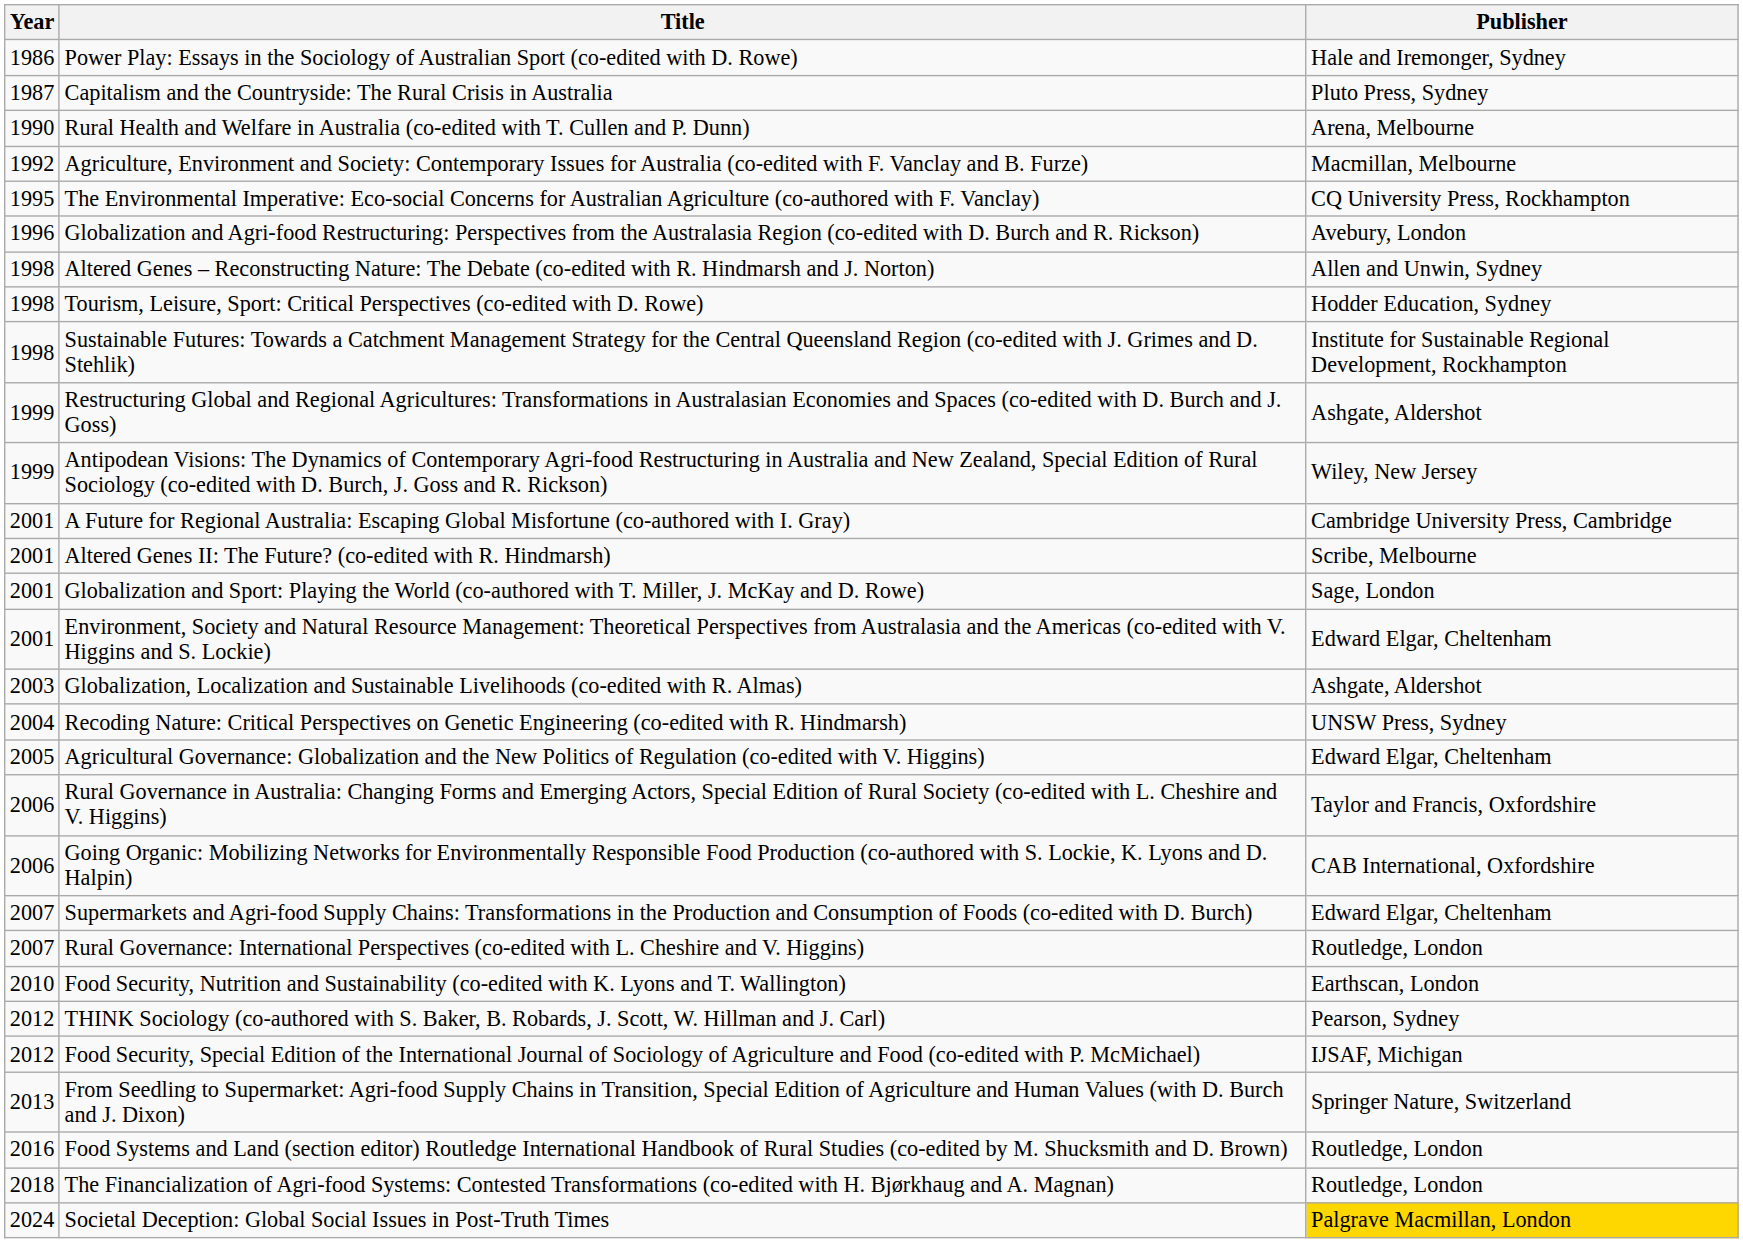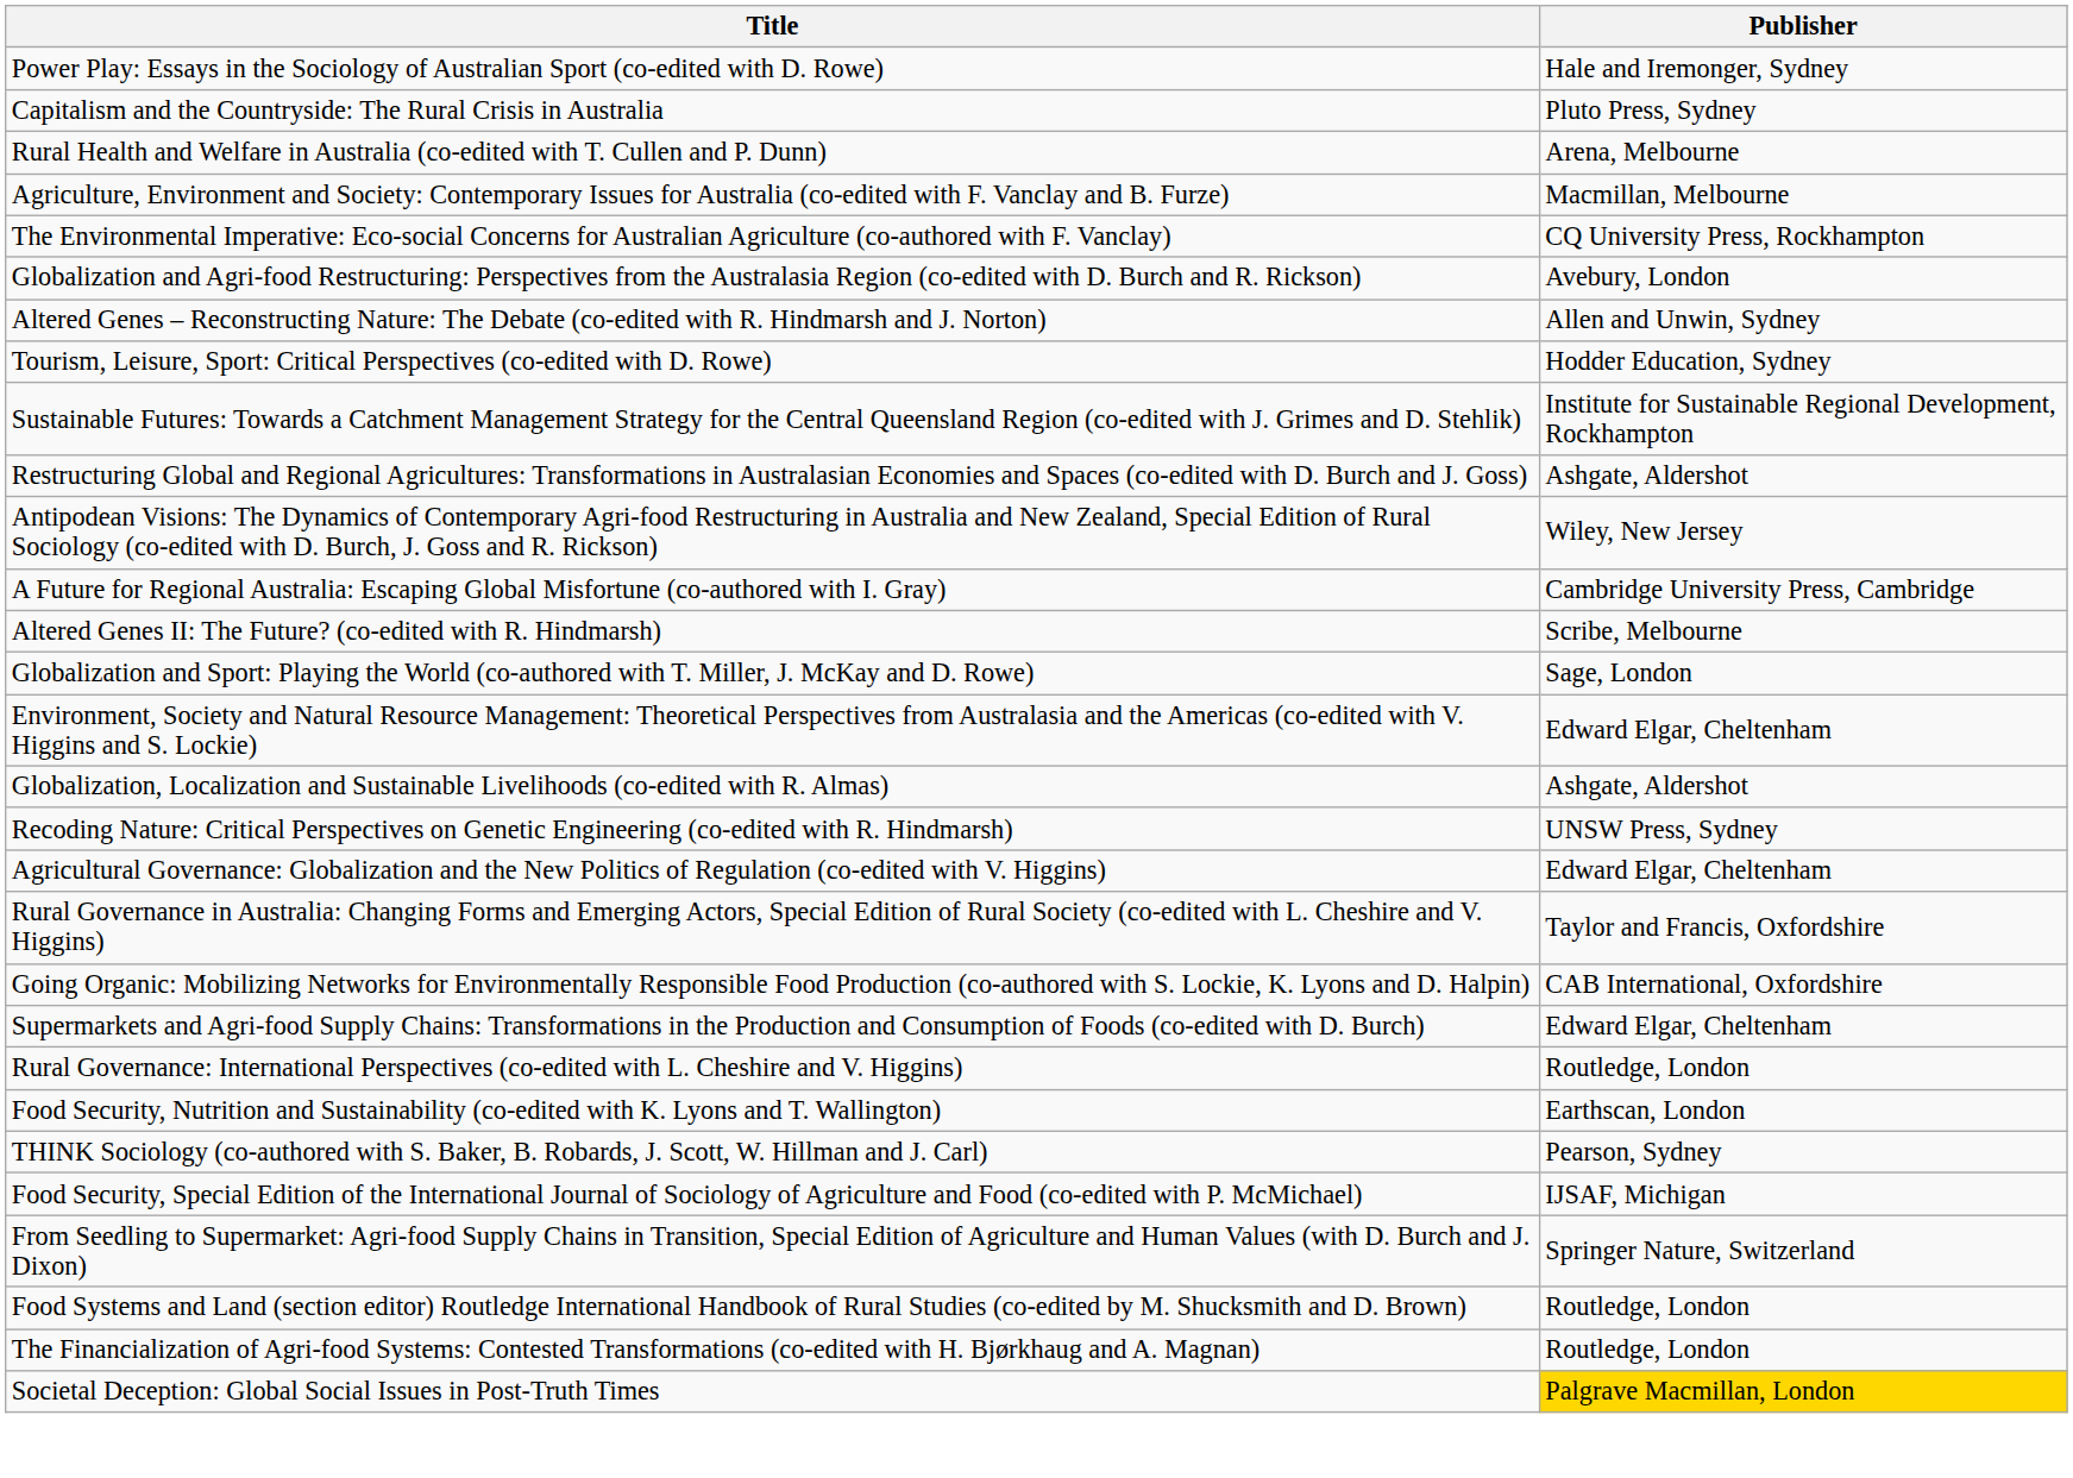- column: Year | 1986 | 1987 | 1990 | 1992 | 1995 | 1996 | 1998 | 1998 | 1998 | 1999 | 1999 | 2001 | 2001 | 2001 | 2001 | 2003 | 2004 | 2005 | 2006 | 2006 | 2007 | 2007 | 2010 | 2012 | 2012 | 2013 | 2016 | 2018 | 2024
